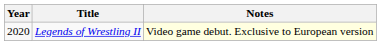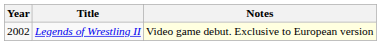Legends of Wrestling II | Year: 2020 -> 2002
